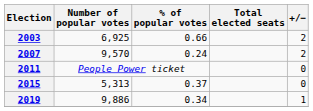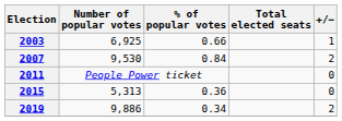2003 | +/−: 2 -> 1
2007 | Number of popular votes: 9,570 -> 9,530
2007 | % of popular votes: 0.24 -> 0.84
2015 | % of popular votes: 0.37 -> 0.36
2019 | +/−: 1 -> 2
